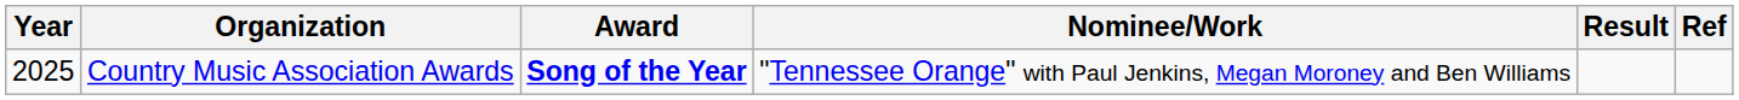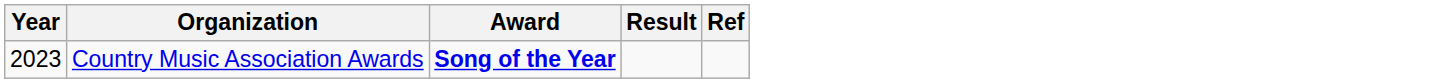- column: Nominee/Work | "Tennessee Orange" with Paul Jenkins, Megan Moroney and Ben Williams
Country Music Association Awards | Year: 2025 -> 2023
